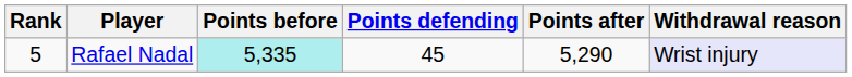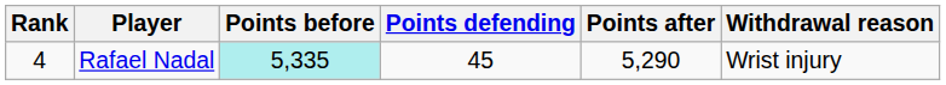Rafael Nadal | Rank: 5 -> 4
Rafael Nadal | Withdrawal reason: lavender background -> no background
